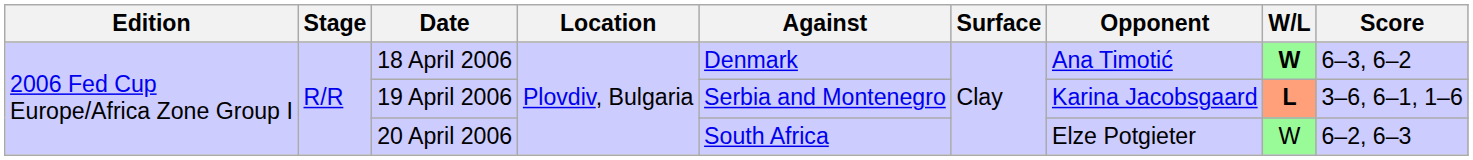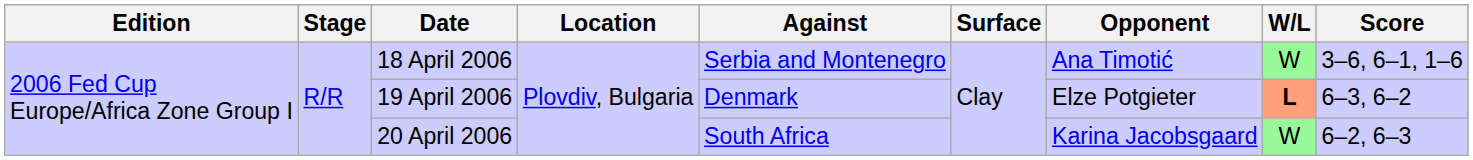18 April 2006 | Against: Denmark -> Serbia and Montenegro
18 April 2006 | W/L: bold -> normal
18 April 2006 | Score: 6–3, 6–2 -> 3–6, 6–1, 1–6
19 April 2006 | Against: Serbia and Montenegro -> Denmark
19 April 2006 | Opponent: Karina Jacobsgaard -> Elze Potgieter
19 April 2006 | Score: 3–6, 6–1, 1–6 -> 6–3, 6–2
20 April 2006 | Opponent: Elze Potgieter -> Karina Jacobsgaard
